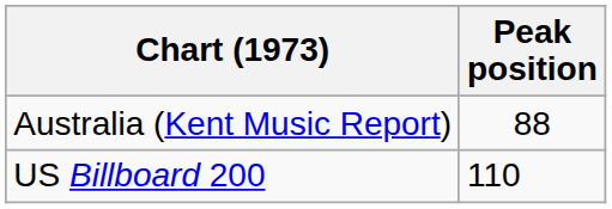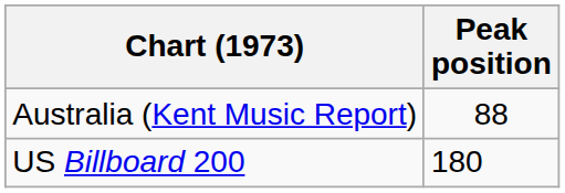US Billboard 200 | Peak position: 110 -> 180
